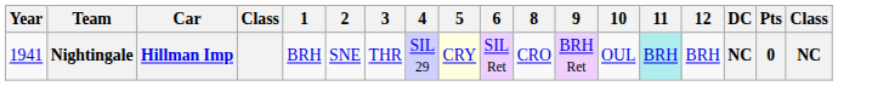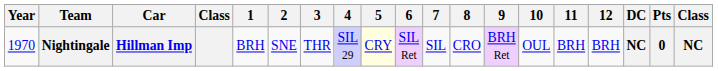+ column: 7 | SIL
Nightingale | Year: 1941 -> 1970
Nightingale | 11: paleturquoise background -> no background
